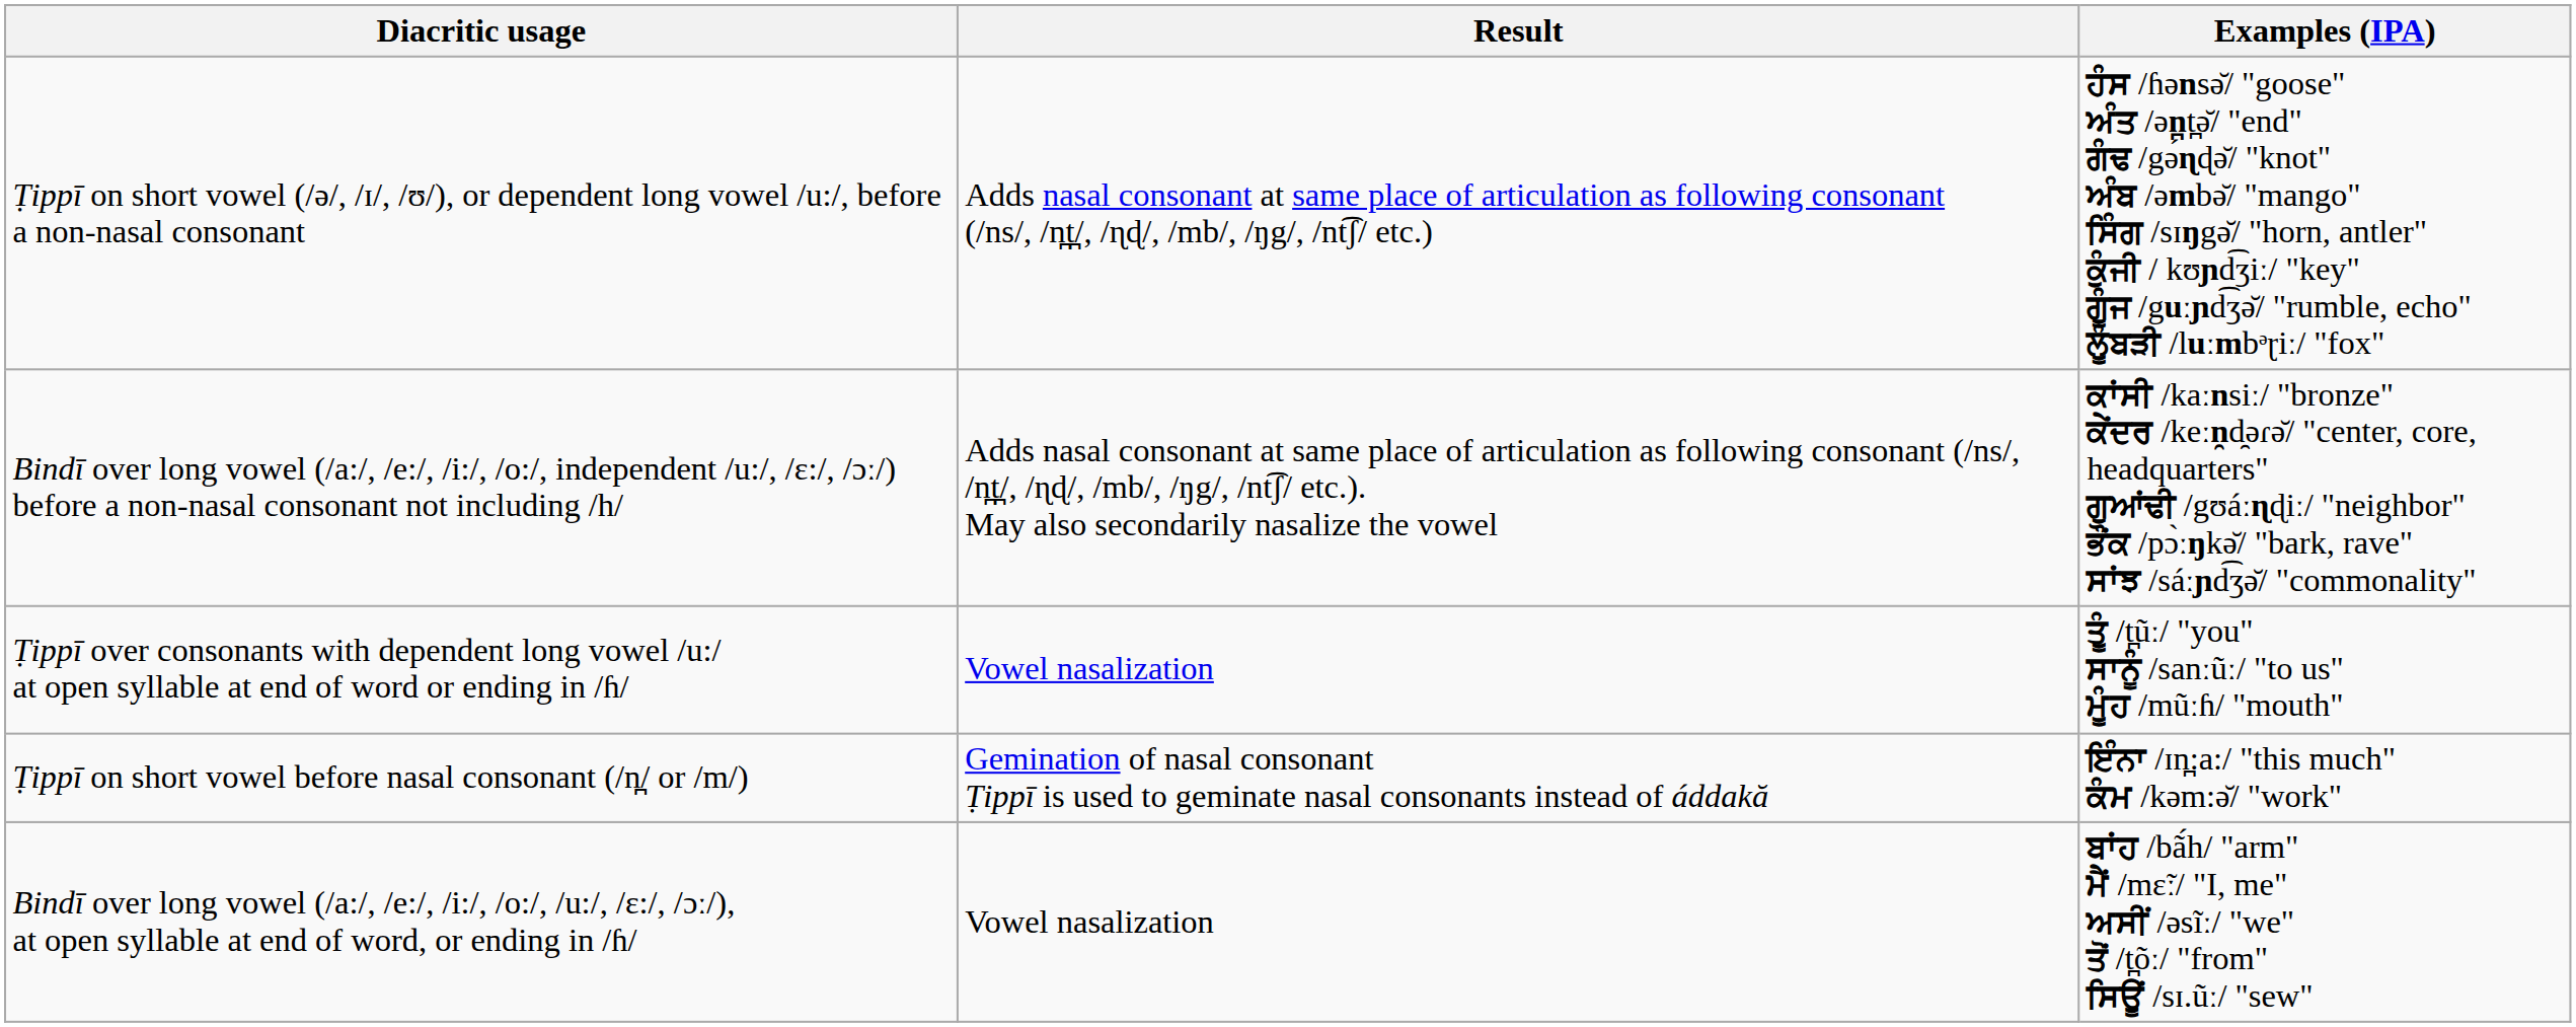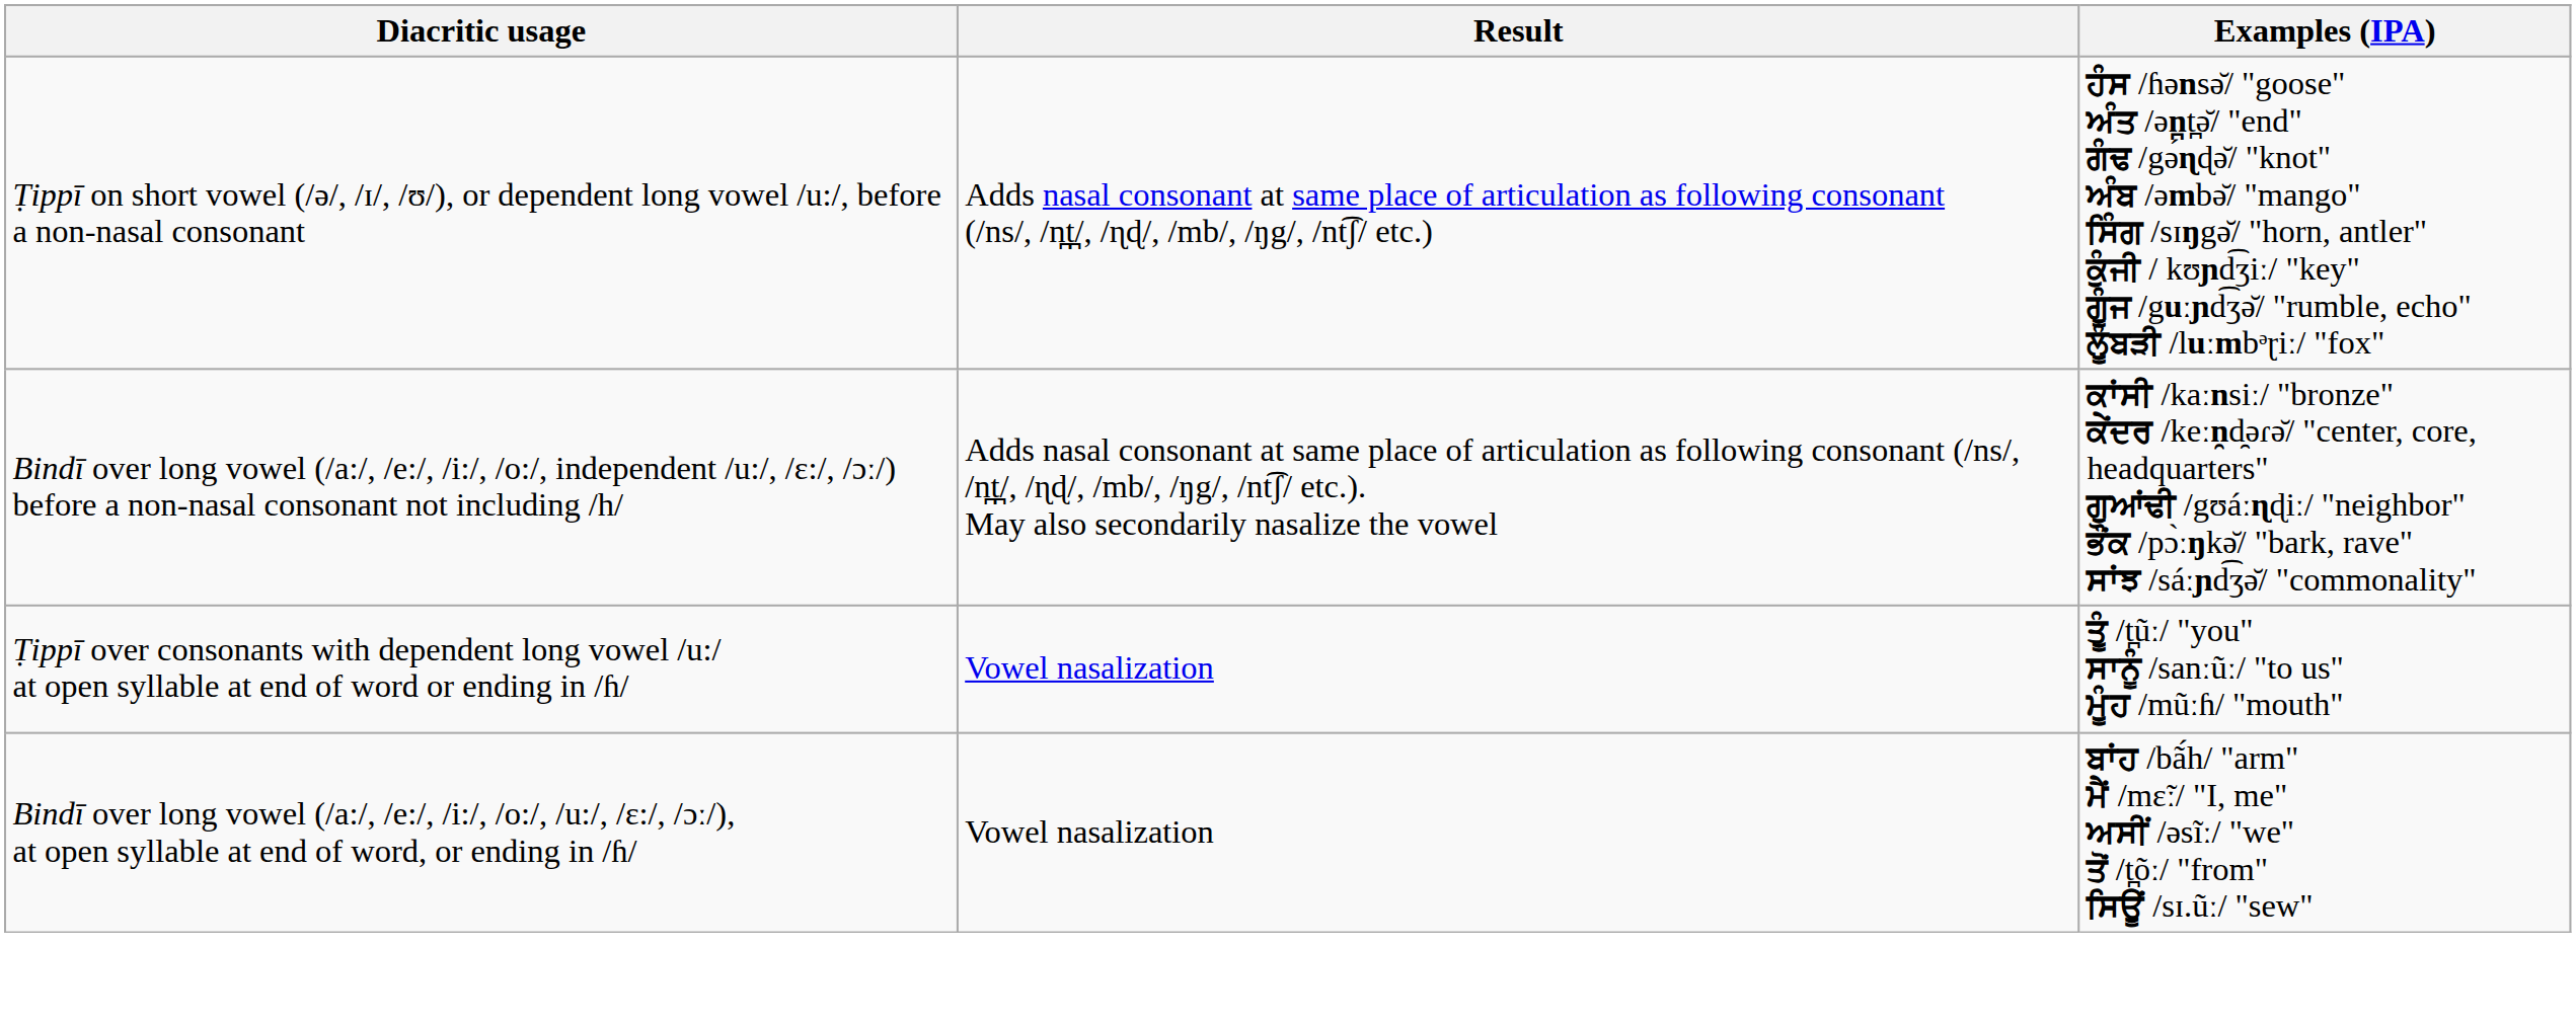- row: Ṭippī on short vowel before nasal consonant (/n̪/ or /m/) | Gemination of nasal consonant Ṭippī is used to geminate nasal consonants instead of áddakă | ਇੰਨਾ /ɪn̪:a:/ "this much" ਕੰਮ /kəm:ə̆/ "work"
